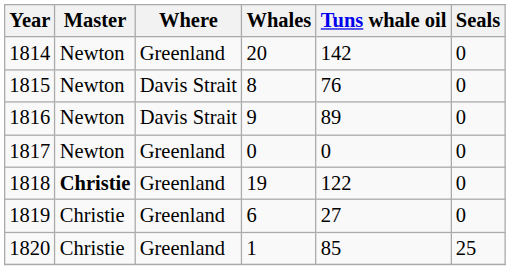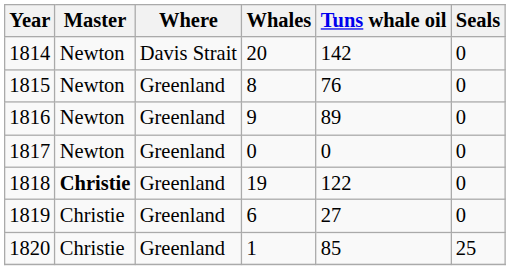1814 | Where: Greenland -> Davis Strait
1815 | Where: Davis Strait -> Greenland
1816 | Where: Davis Strait -> Greenland
